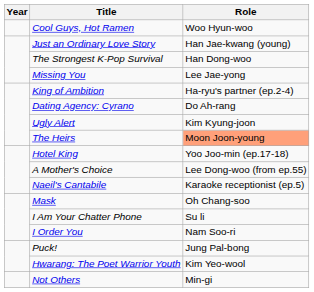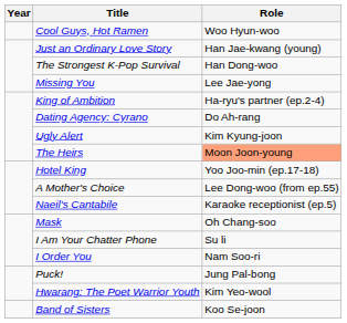+ row: Band of Sisters | Koo Se-joon
- row: Not Others | Min-gi
